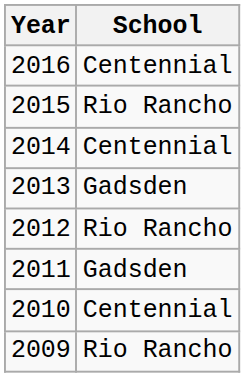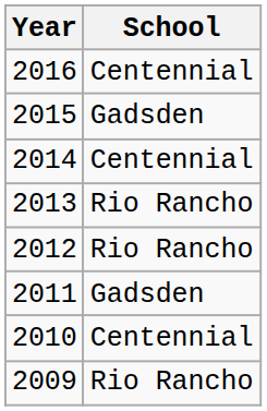2015 | School: Rio Rancho -> Gadsden
2013 | School: Gadsden -> Rio Rancho
